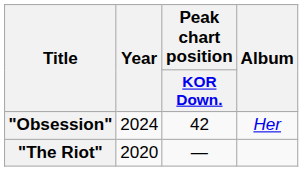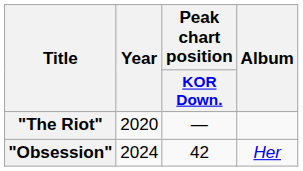rows swapped: "The Riot" <-> "Obsession"
